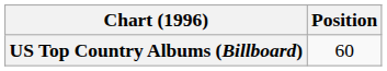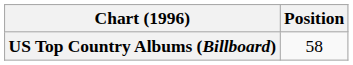US Top Country Albums (Billboard) | Position: 60 -> 58
